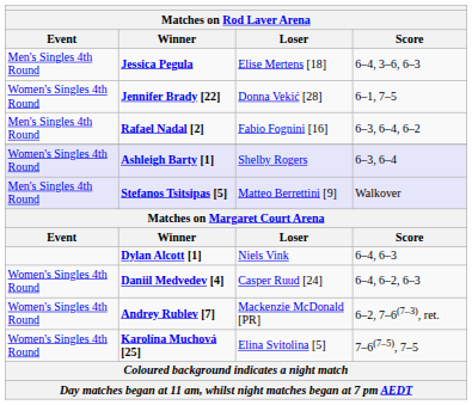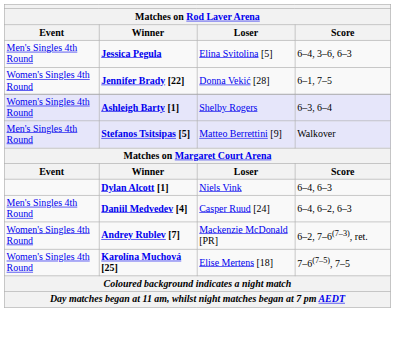Jessica Pegula | Loser: Elise Mertens [18] -> Elina Svitolina [5]
- row: Men's Singles 4th Round | Rafael Nadal [2] | Fabio Fognini [16] | 6–3, 6–4, 6–2
Daniil Medvedev [4] | Event: Women's Singles 4th Round -> Men's Singles 4th Round
Karolína Muchová [25] | Loser: Elina Svitolina [5] -> Elise Mertens [18]
